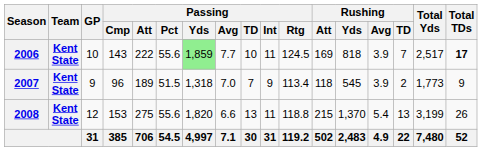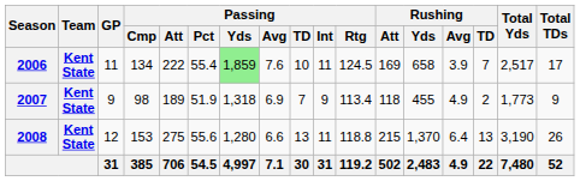2006 | GP: 10 -> 11
2006 | Passing / Cmp: 143 -> 134
2006 | Passing / Pct: 55.6 -> 55.4
2006 | Passing / Avg: 7.7 -> 7.6
2006 | Rushing / Yds: 818 -> 658
2006 | Total TDs: bold -> normal
2007 | Passing / Cmp: 96 -> 98
2007 | Passing / Pct: 51.5 -> 51.9
2007 | Passing / Avg: 7.0 -> 6.9
2007 | Rushing / Yds: 545 -> 455
2007 | Rushing / Avg: 3.9 -> 4.9
2008 | Passing / Yds: 1,820 -> 1,280
2008 | Rushing / Avg: 5.4 -> 6.4
2008 | Total Yds: 3,199 -> 3,190
